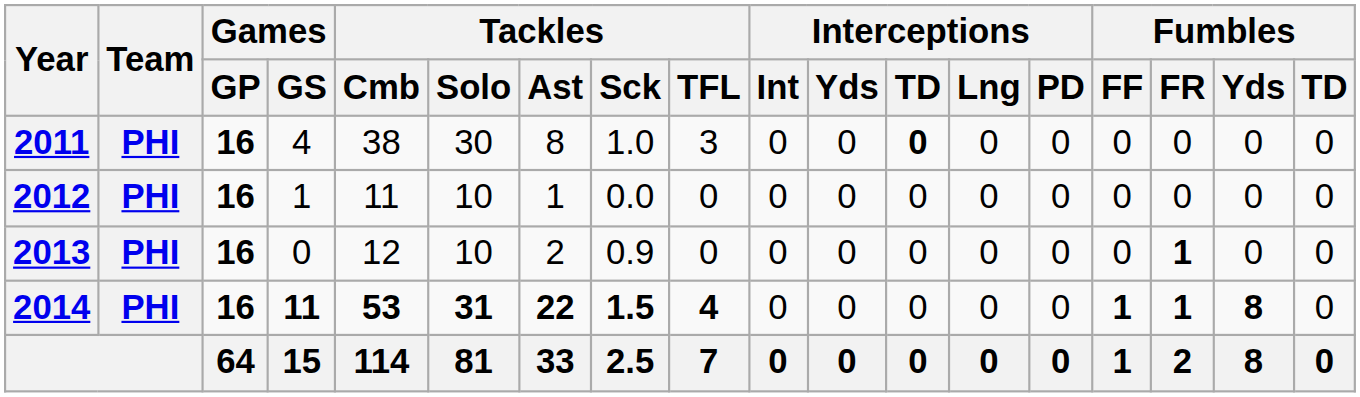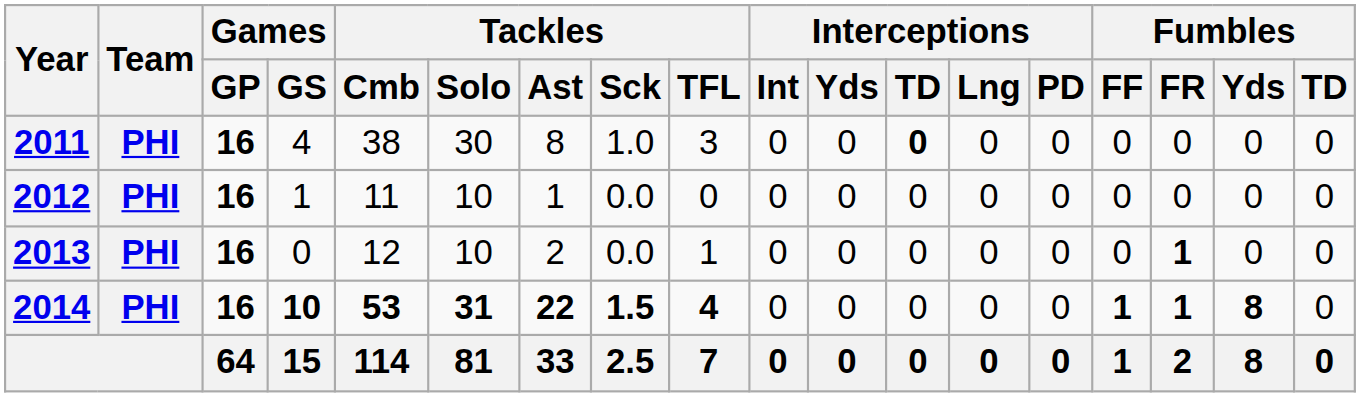2013 | Tackles / Sck: 0.9 -> 0.0
2013 | Tackles / TFL: 0 -> 1
2014 | Games / GS: 11 -> 10
